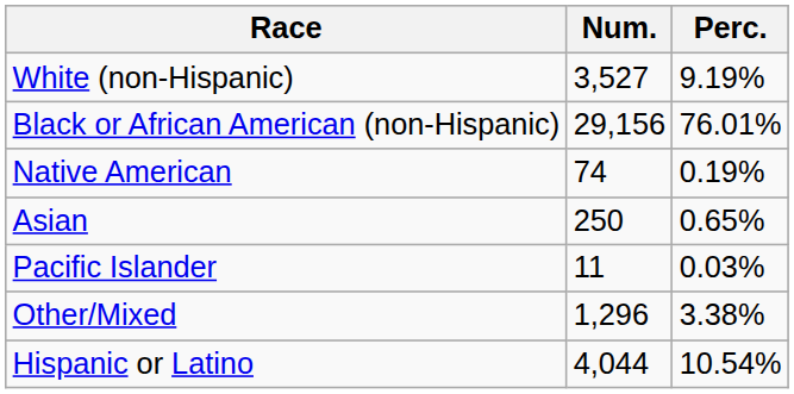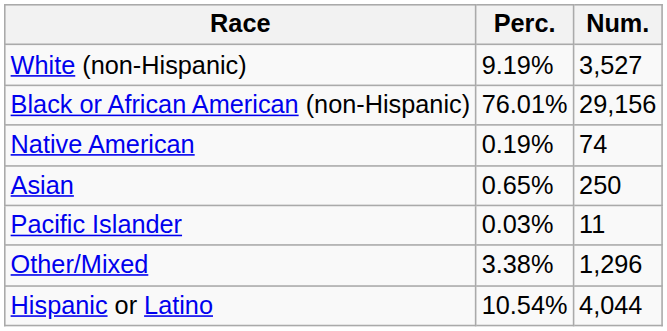columns swapped: Num. <-> Perc.
